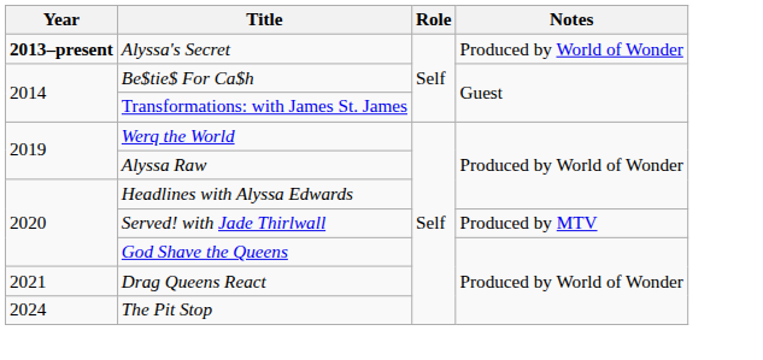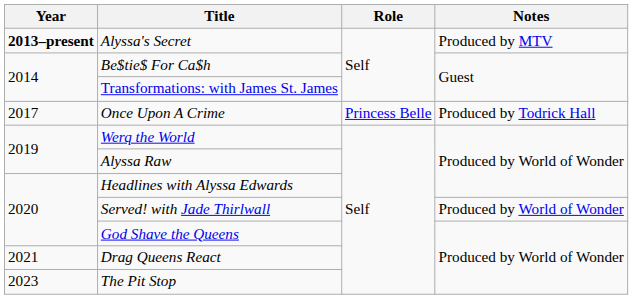Alyssa's Secret | Notes: Produced by World of Wonder -> Produced by MTV
+ row: 2017 | Once Upon A Crime | Princess Belle | Produced by Todrick Hall
Served! with Jade Thirlwall | Notes: Produced by MTV -> Produced by World of Wonder
The Pit Stop | Year: 2024 -> 2023
